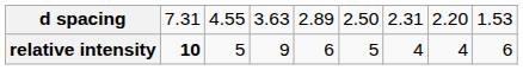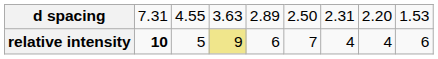relative intensity | column 4: no background -> khaki background
relative intensity | column 6: 5 -> 7
